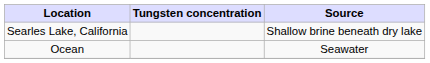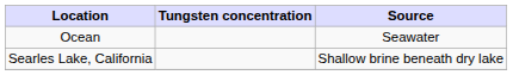rows swapped: Ocean <-> Searles Lake, California
